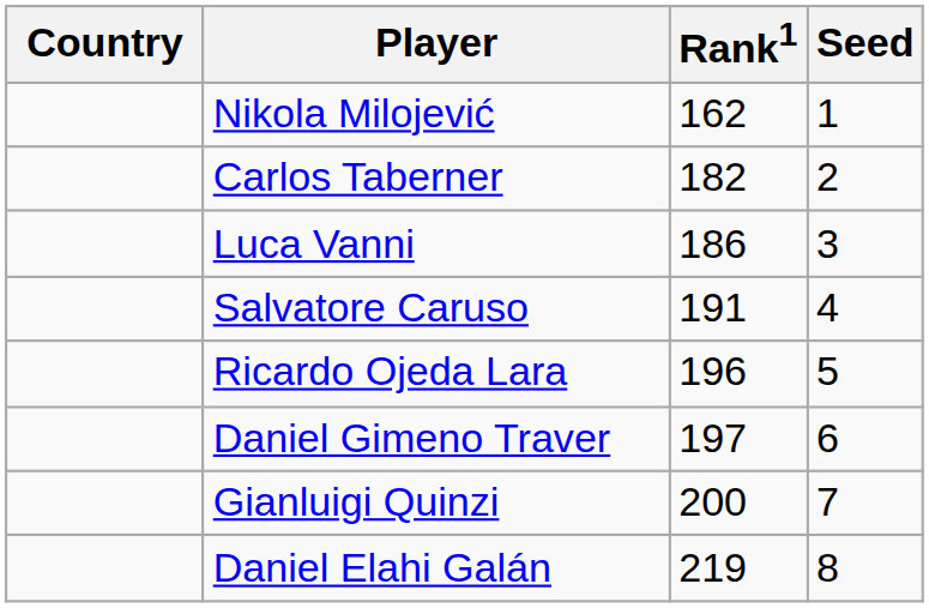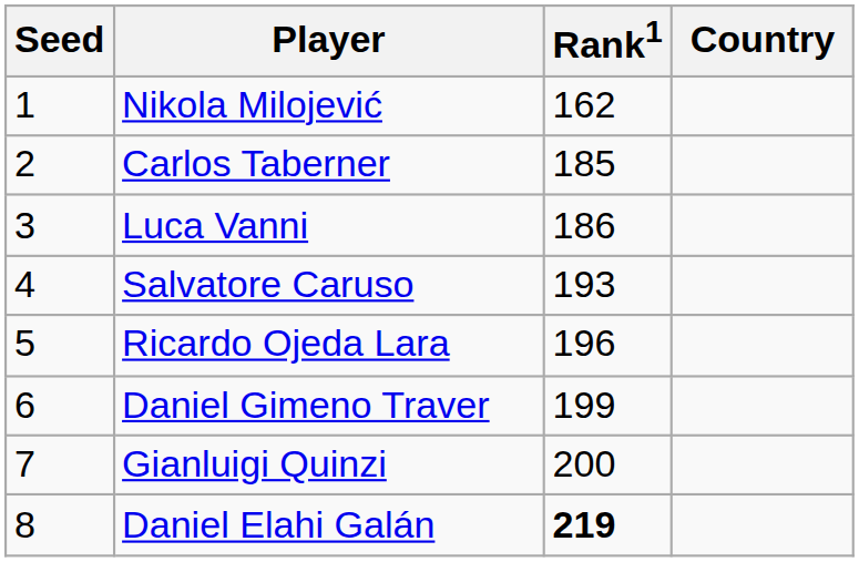columns swapped: Country <-> Seed
Carlos Taberner | Rank1: 182 -> 185
Salvatore Caruso | Rank1: 191 -> 193
Daniel Gimeno Traver | Rank1: 197 -> 199
Daniel Elahi Galán | Rank1: normal -> bold
